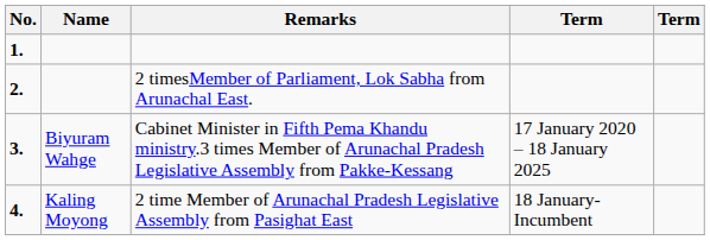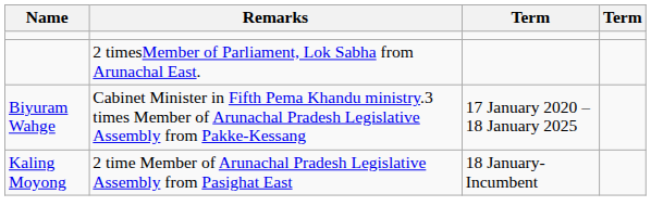- column: No. | 1. | 2. | 3. | 4.
